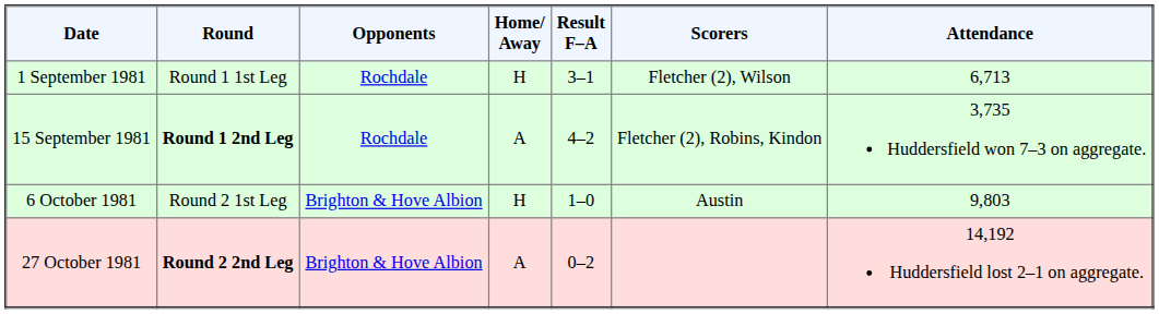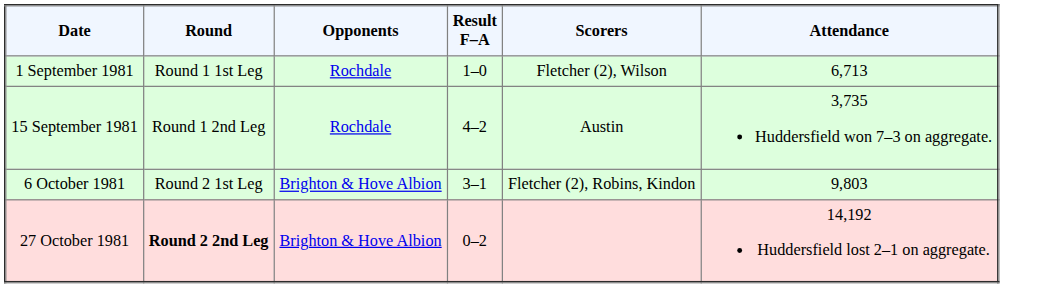- column: Home/ Away | H | A | H | A
1 September 1981 | Result F–A: 3–1 -> 1–0
15 September 1981 | Round: bold -> normal
15 September 1981 | Scorers: Fletcher (2), Robins, Kindon -> Austin
6 October 1981 | Result F–A: 1–0 -> 3–1
6 October 1981 | Scorers: Austin -> Fletcher (2), Robins, Kindon
